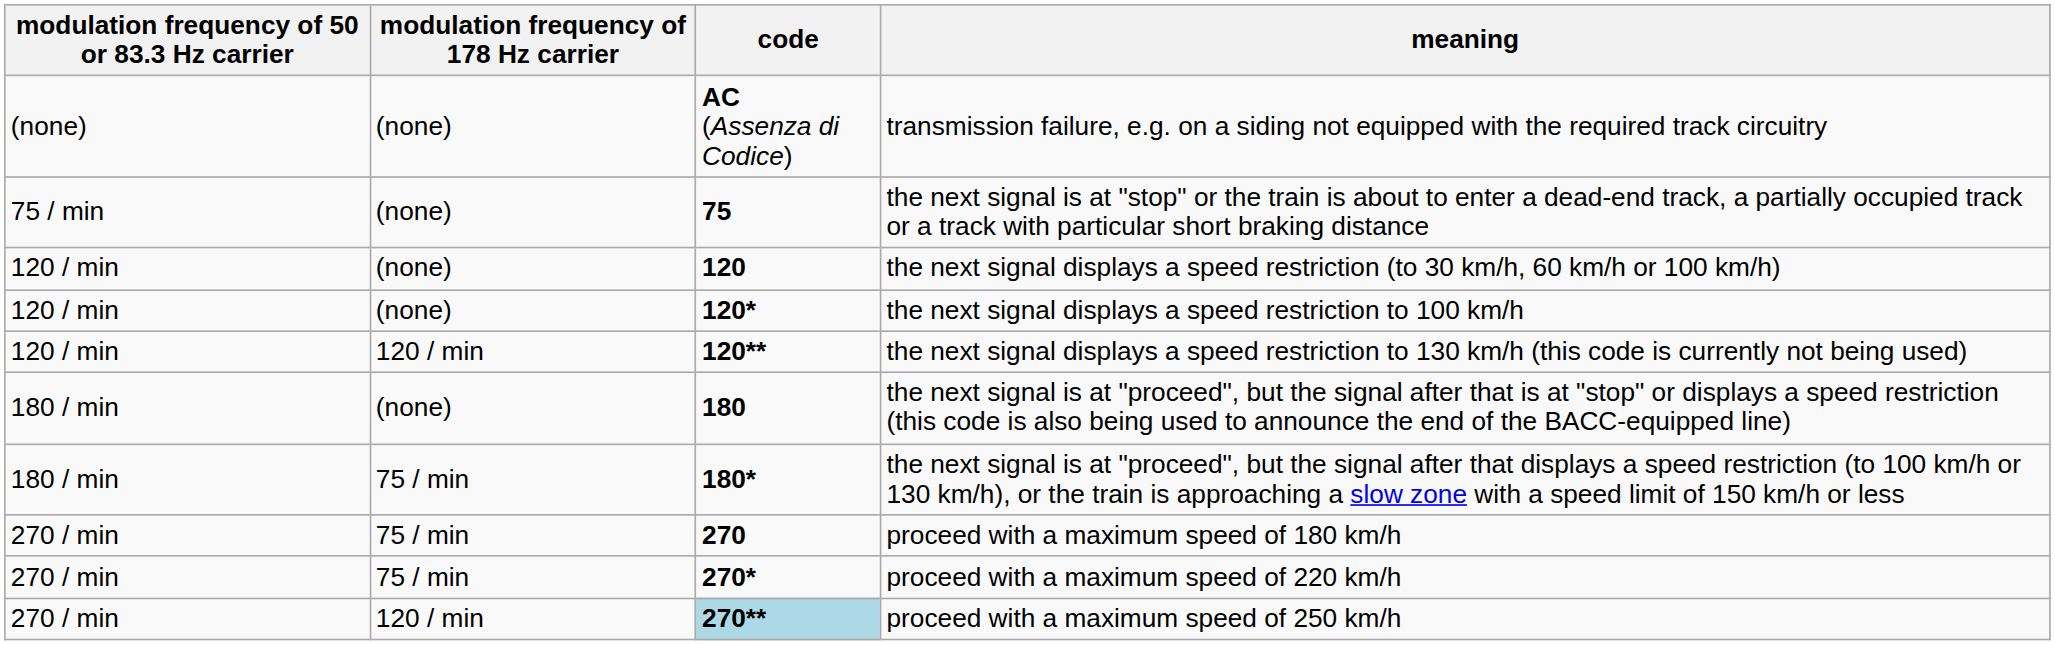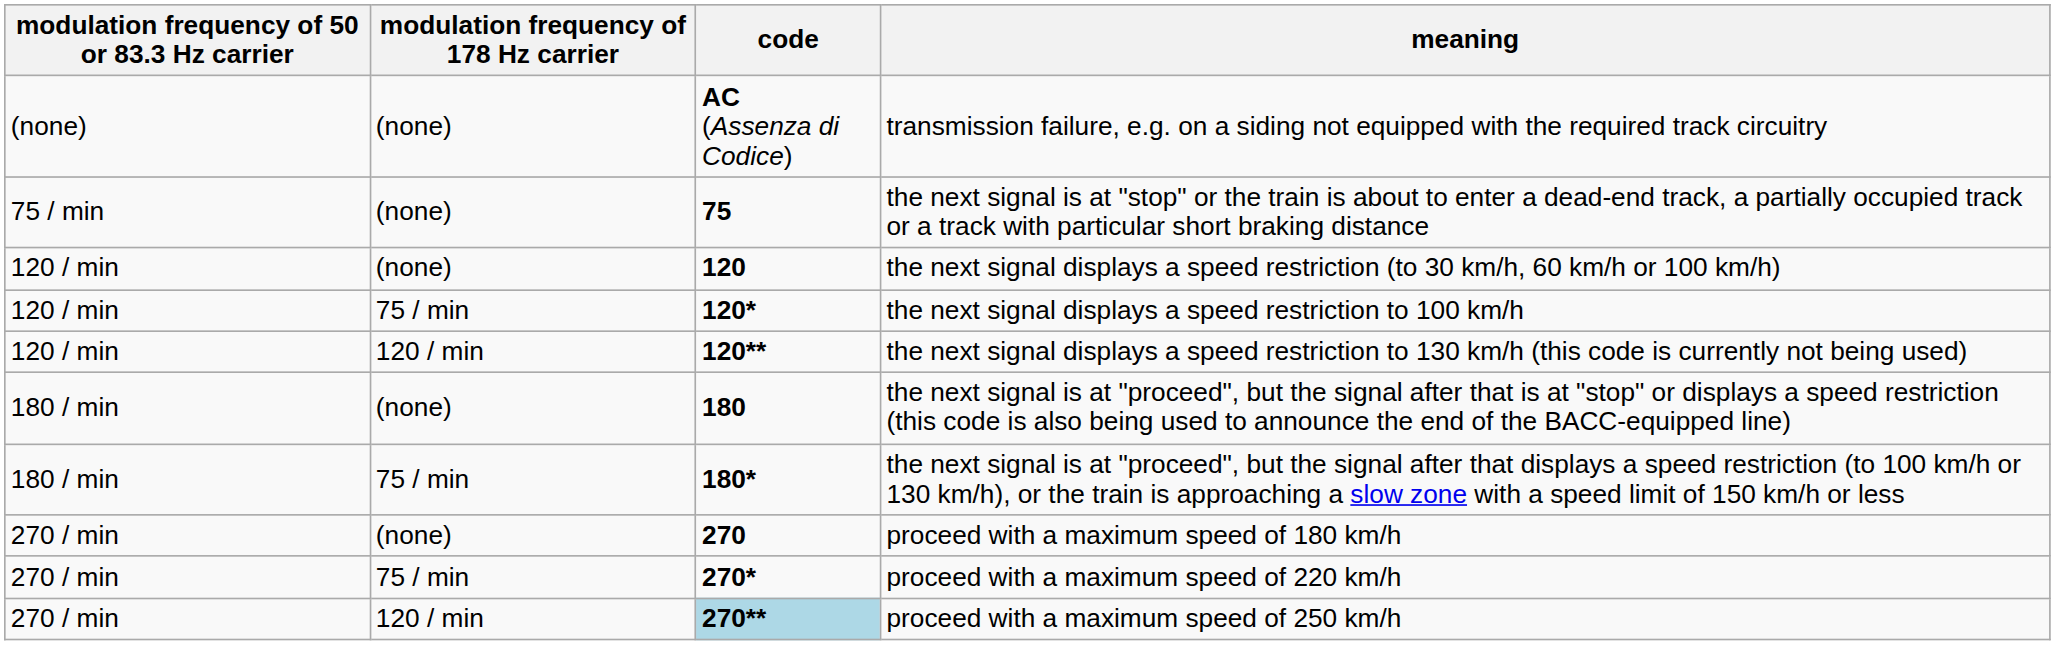the next signal displays a speed restriction to 100 km/h | modulation frequency of 178 Hz carrier: (none) -> 75 / min
proceed with a maximum speed of 180 km/h | modulation frequency of 178 Hz carrier: 75 / min -> (none)
